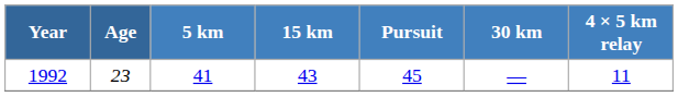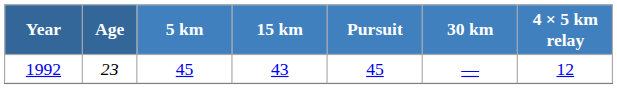1992 | 5 km: 41 -> 45
1992 | 4 × 5 km relay: 11 -> 12
